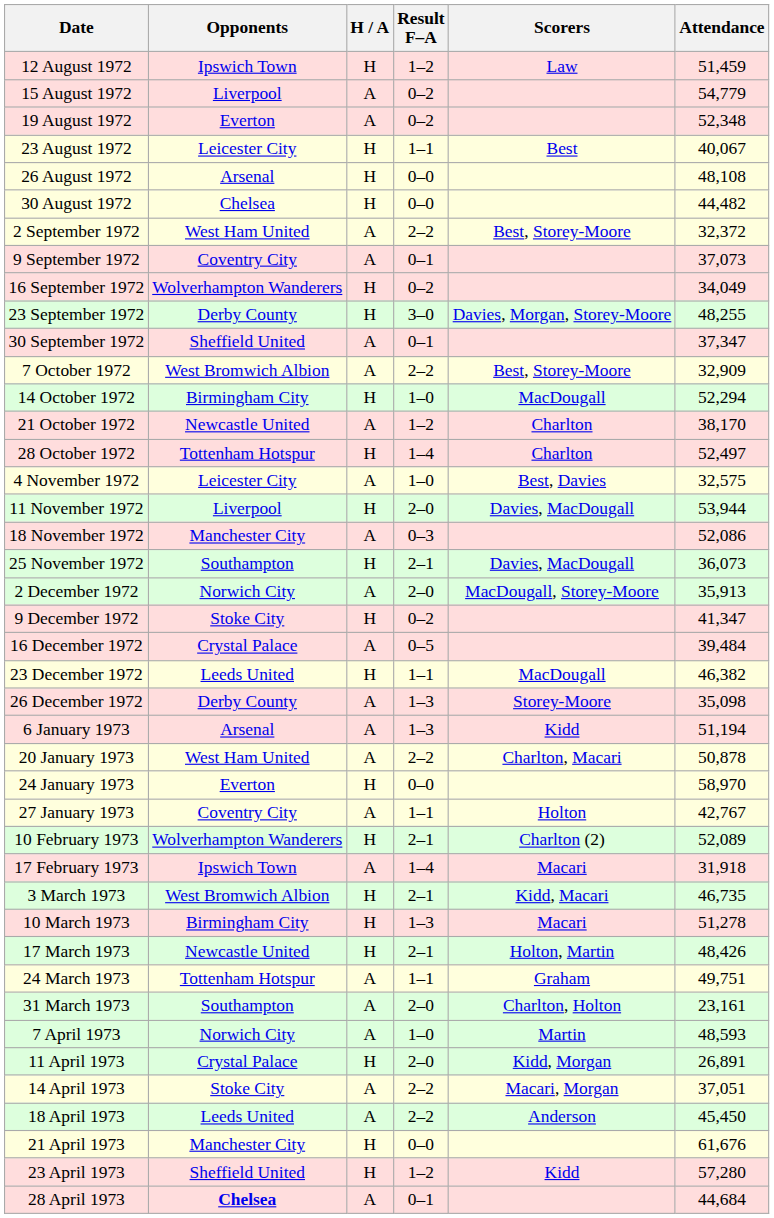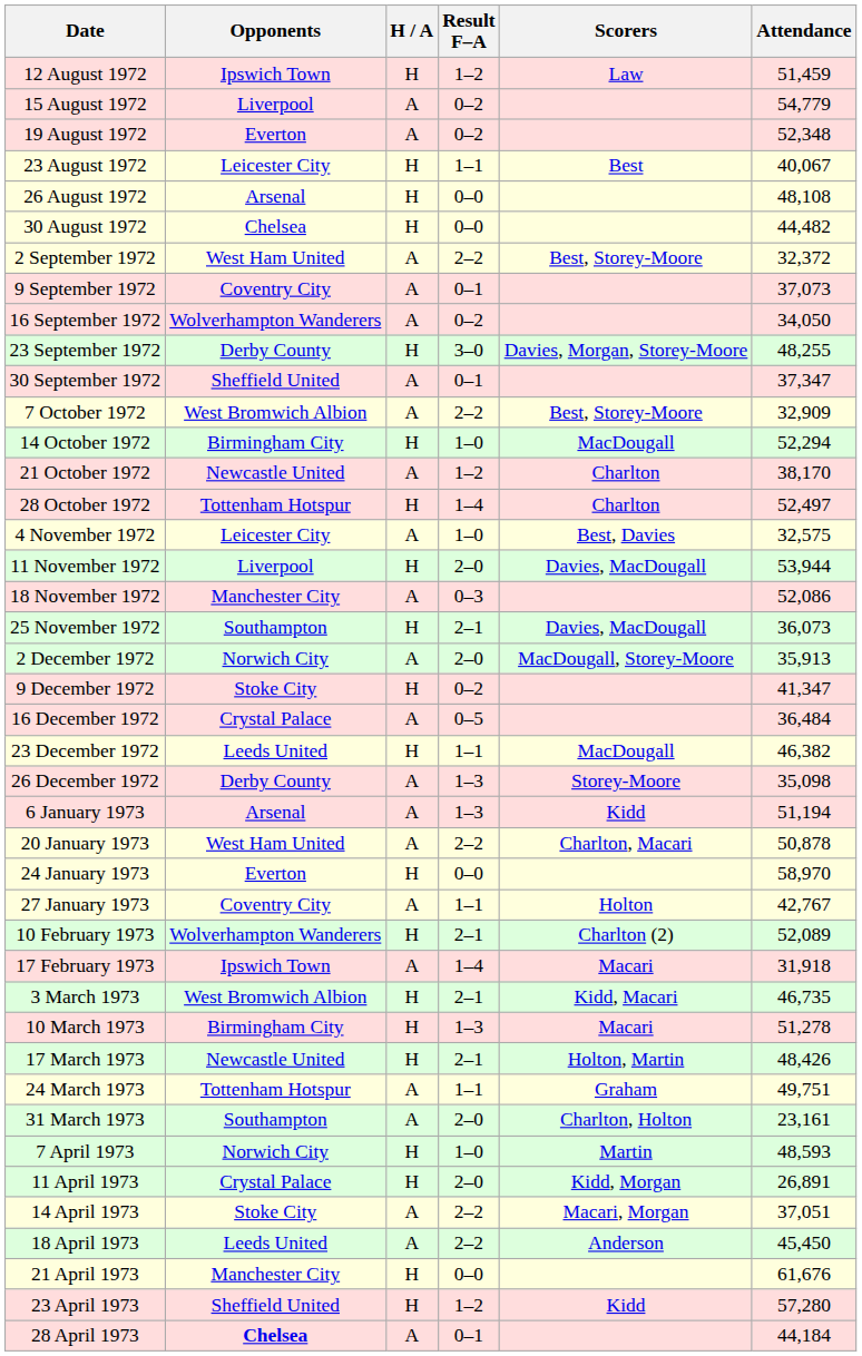16 September 1972 | H / A: H -> A
16 September 1972 | Attendance: 34,049 -> 34,050
16 December 1972 | Attendance: 39,484 -> 36,484
7 April 1973 | H / A: A -> H
28 April 1973 | Attendance: 44,684 -> 44,184
